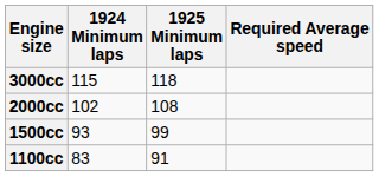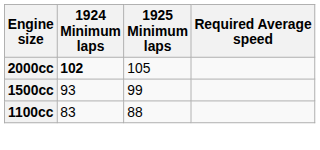- row: 3000cc | 115 | 118
2000cc | 1924 Minimum laps: normal -> bold
2000cc | 1925 Minimum laps: 108 -> 105
1100cc | 1925 Minimum laps: 91 -> 88
